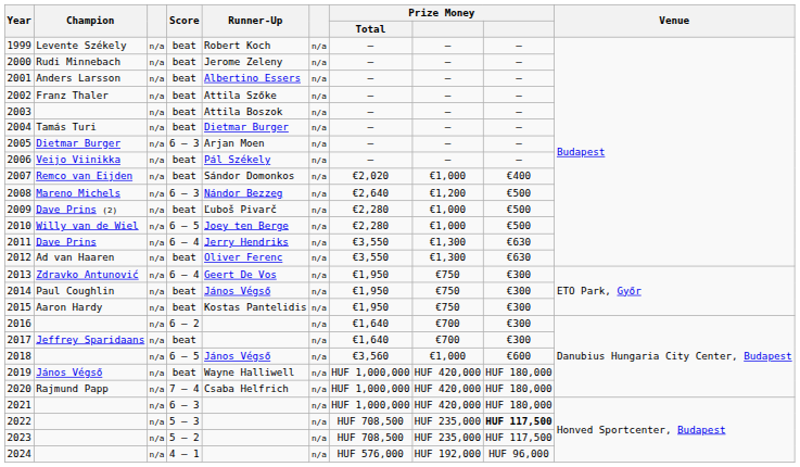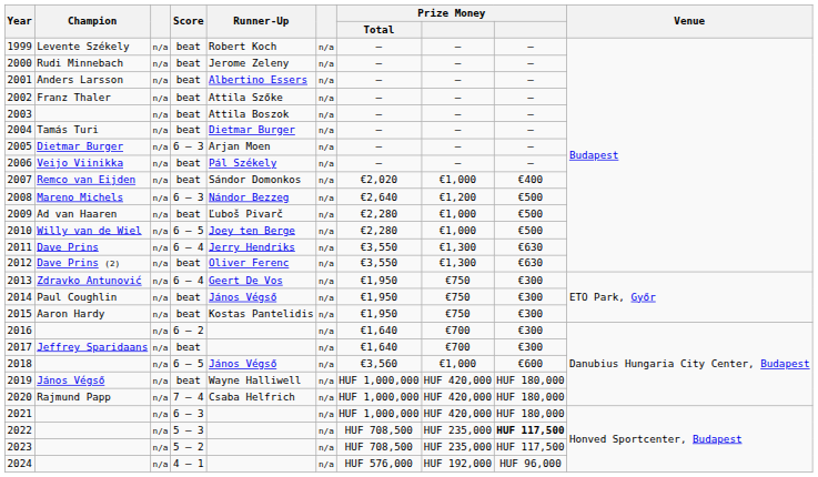2009 | Champion: Dave Prins (2) -> Ad van Haaren
2012 | Champion: Ad van Haaren -> Dave Prins (2)
